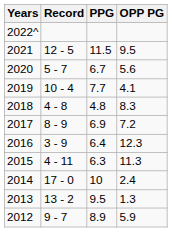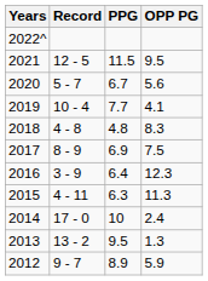2017 | OPP PG: 7.2 -> 7.5
